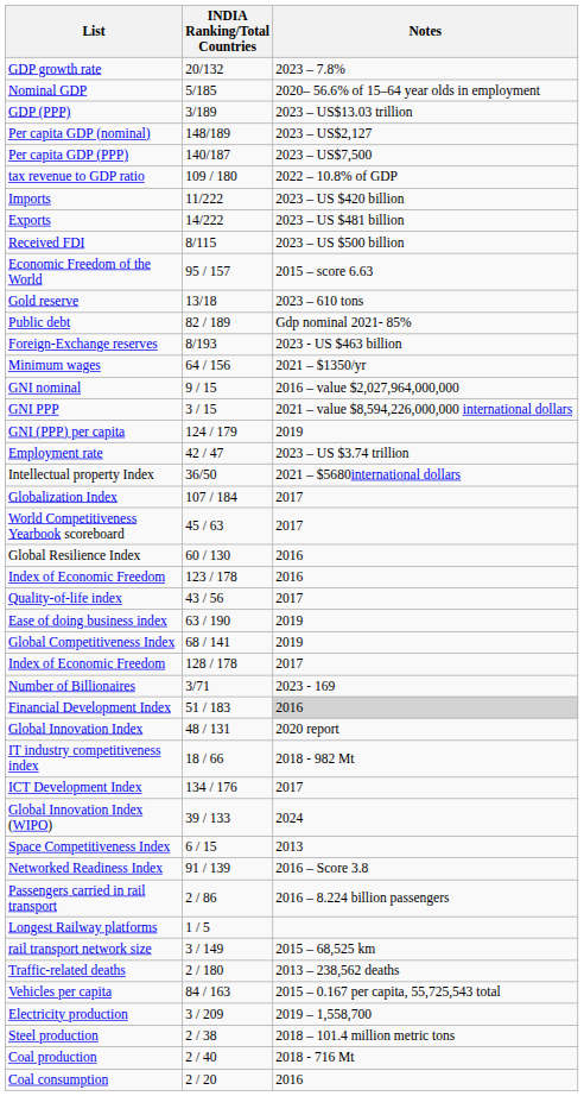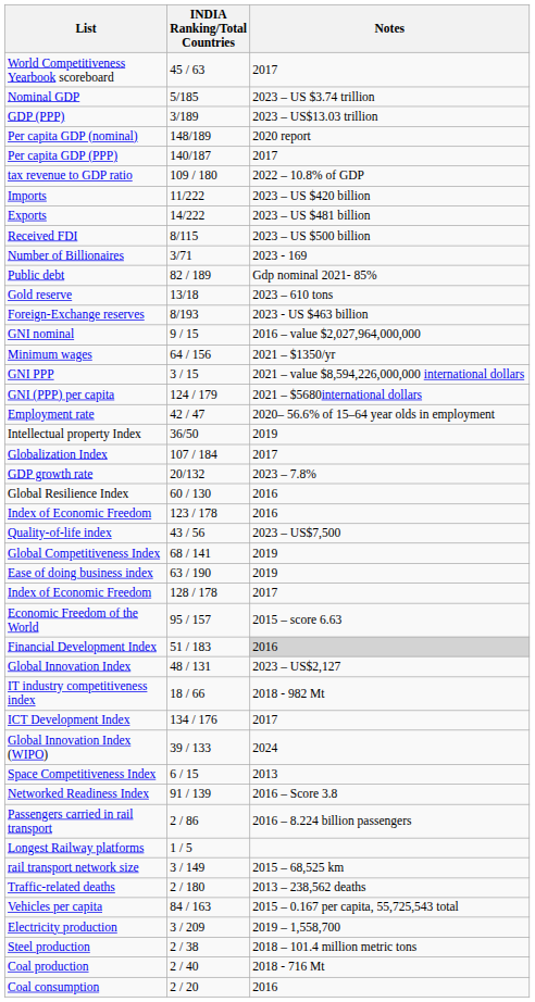rows swapped: GDP growth rate <-> World Competitiveness Yearbook scoreboard
Nominal GDP | Notes: 2020– 56.6% of 15–64 year olds in employment -> 2023 – US $3.74 trillion
Per capita GDP (nominal) | Notes: 2023 – US$2,127 -> 2020 report
Per capita GDP (PPP) | Notes: 2023 – US$7,500 -> 2017
rows swapped: Number of Billionaires <-> Economic Freedom of the World
rows swapped: Gold reserve <-> Public debt
rows swapped: Minimum wages <-> GNI nominal
GNI (PPP) per capita | Notes: 2019 -> 2021 – $5680international dollars
Employment rate | Notes: 2023 – US $3.74 trillion -> 2020– 56.6% of 15–64 year olds in employment
Intellectual property Index | Notes: 2021 – $5680international dollars -> 2019
Quality-of-life index | Notes: 2017 -> 2023 – US$7,500
rows swapped: Ease of doing business index <-> Global Competitiveness Index
Global Innovation Index | Notes: 2020 report -> 2023 – US$2,127
